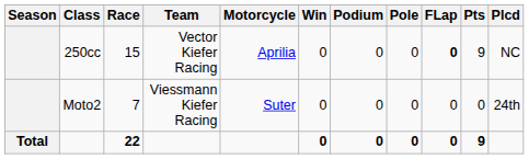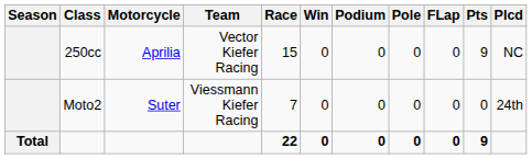columns swapped: Motorcycle <-> Race
250cc | FLap: bold -> normal
